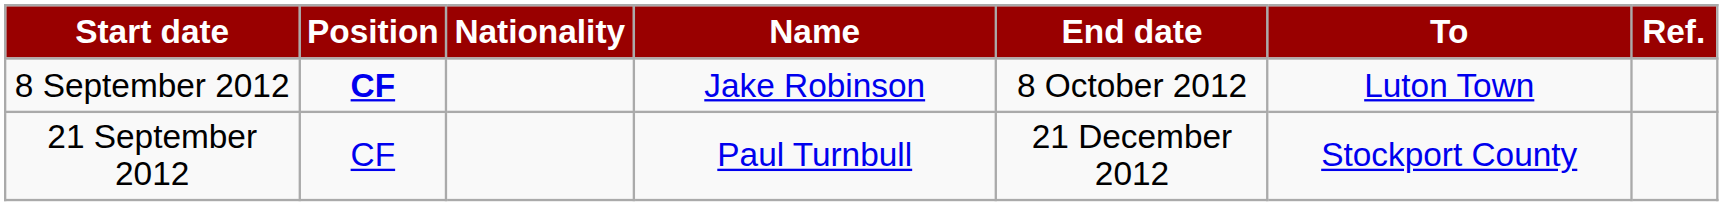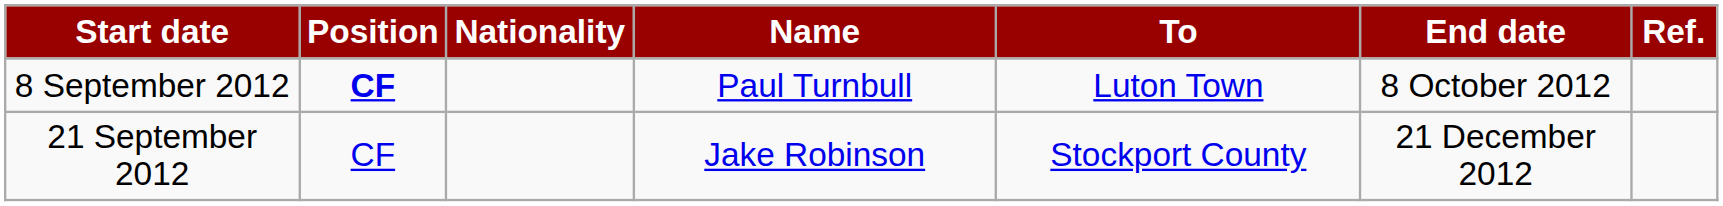columns swapped: To <-> End date
8 September 2012 | Name: Jake Robinson -> Paul Turnbull
21 September 2012 | Name: Paul Turnbull -> Jake Robinson
